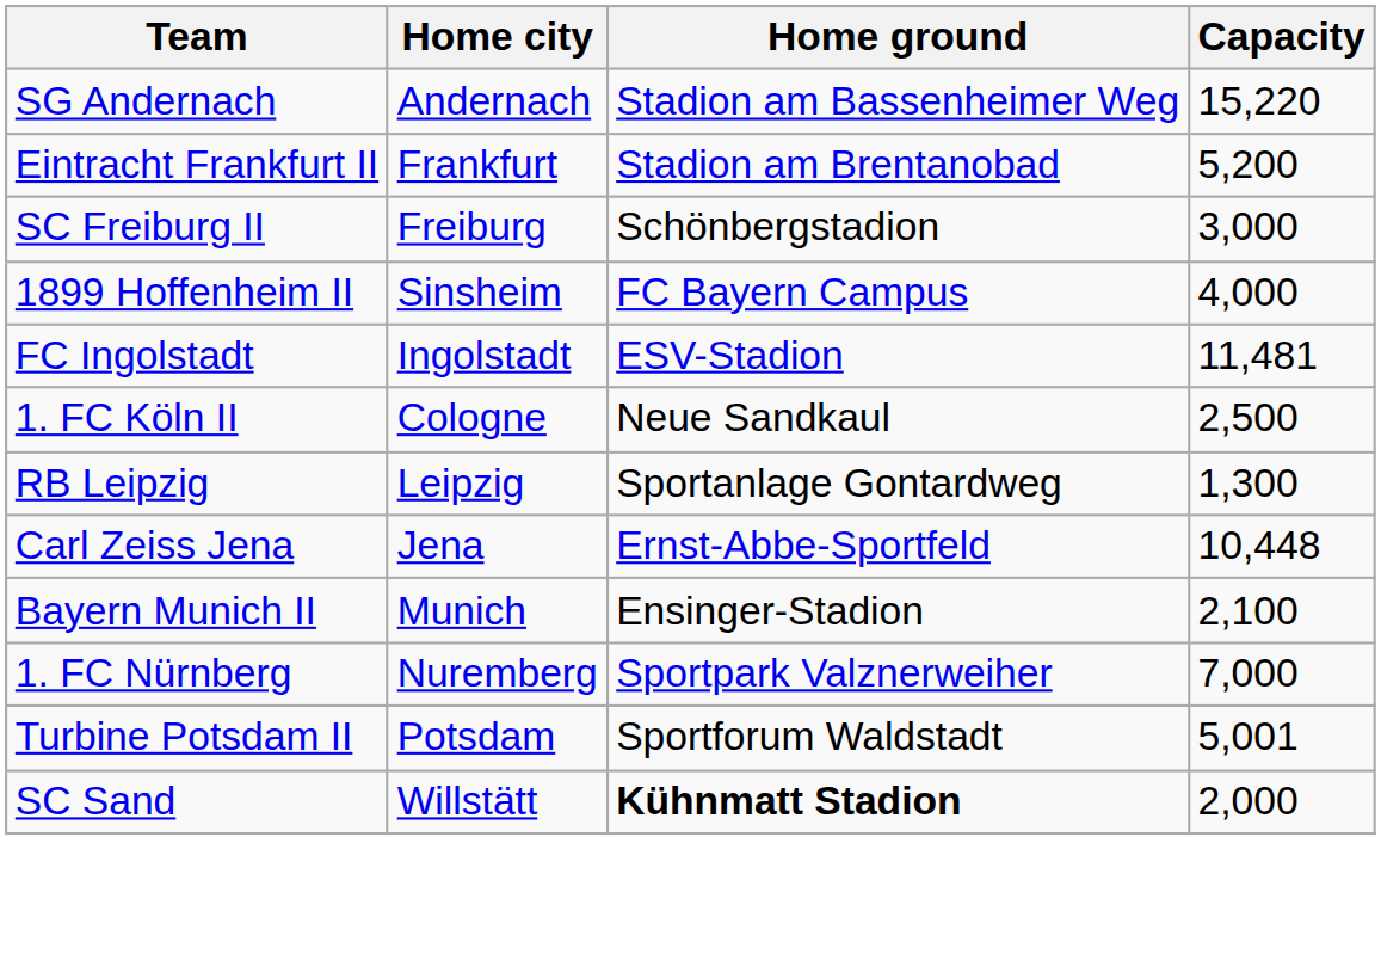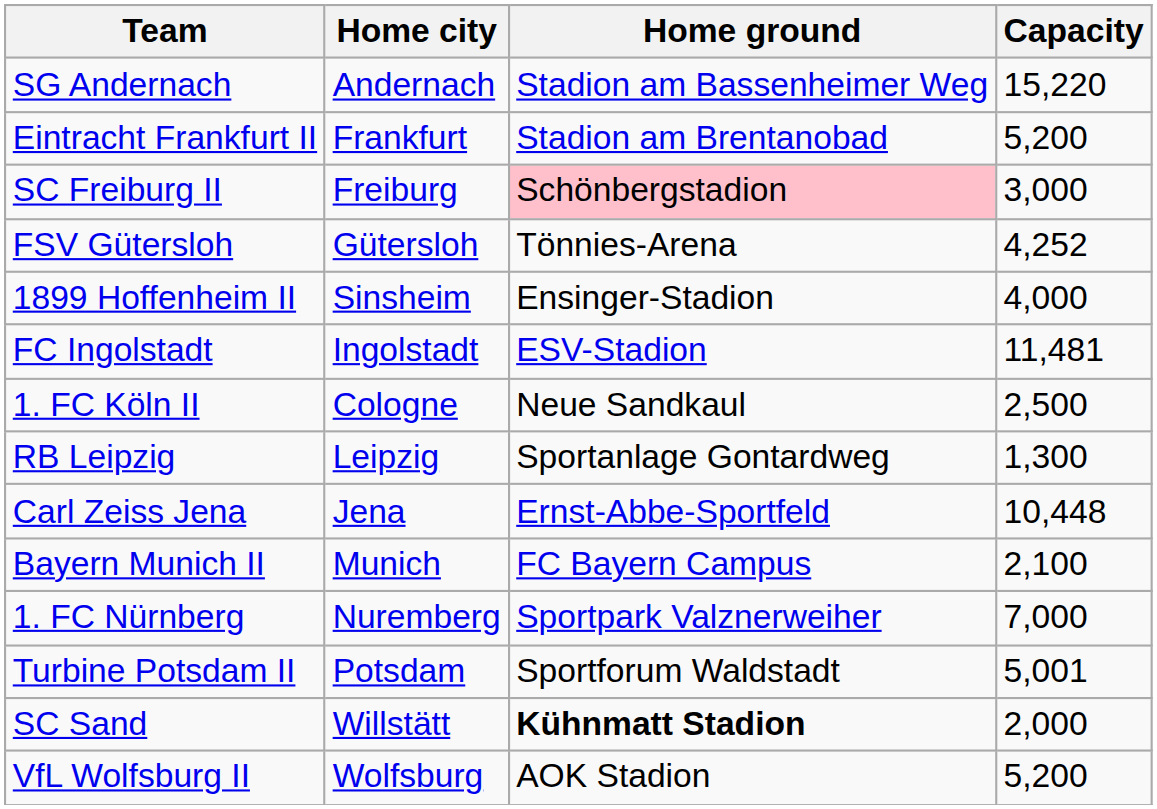SC Freiburg II | Home ground: no background -> pink background
+ row: FSV Gütersloh | Gütersloh | Tönnies-Arena | 4,252
1899 Hoffenheim II | Home ground: FC Bayern Campus -> Ensinger-Stadion
Bayern Munich II | Home ground: Ensinger-Stadion -> FC Bayern Campus
+ row: VfL Wolfsburg II | Wolfsburg | AOK Stadion | 5,200
